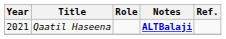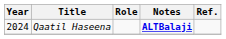Qaatil Haseena | Year: 2021 -> 2024
